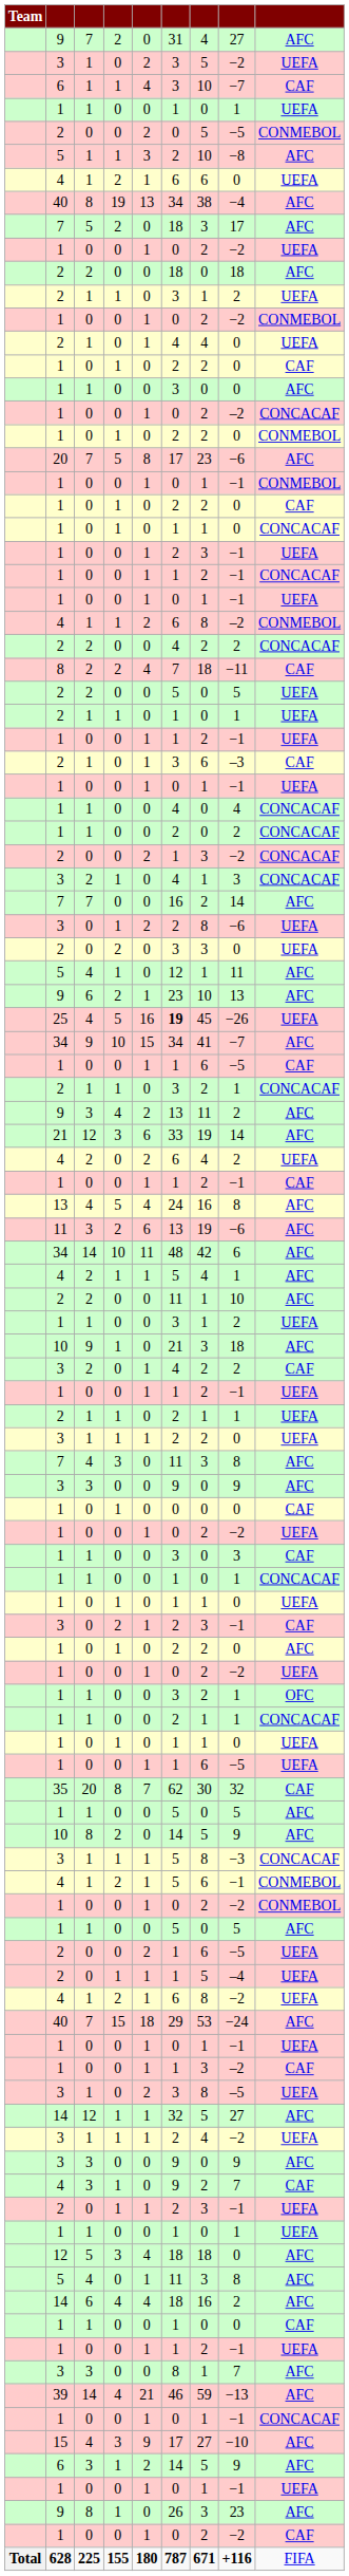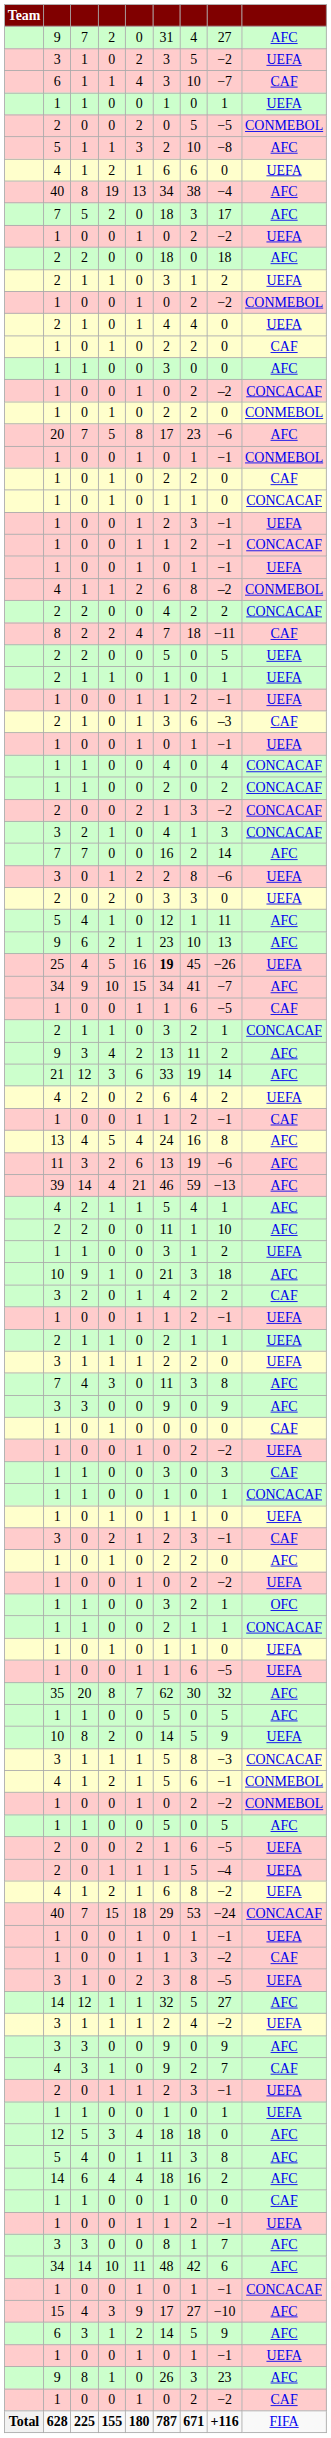rows swapped: 39 <-> 34 / 14
35 | column 9: CAF -> AFC
10 / 8 | column 9: AFC -> UEFA
40 / 7 | column 9: AFC -> CONCACAF
